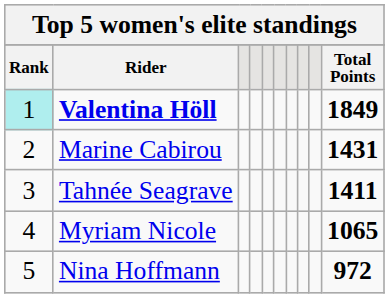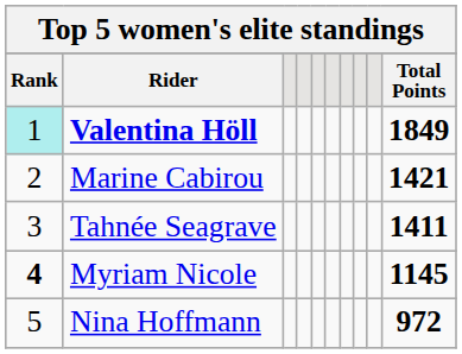Marine Cabirou | Total Points: 1431 -> 1421
Myriam Nicole | Rank: normal -> bold
Myriam Nicole | Total Points: 1065 -> 1145
